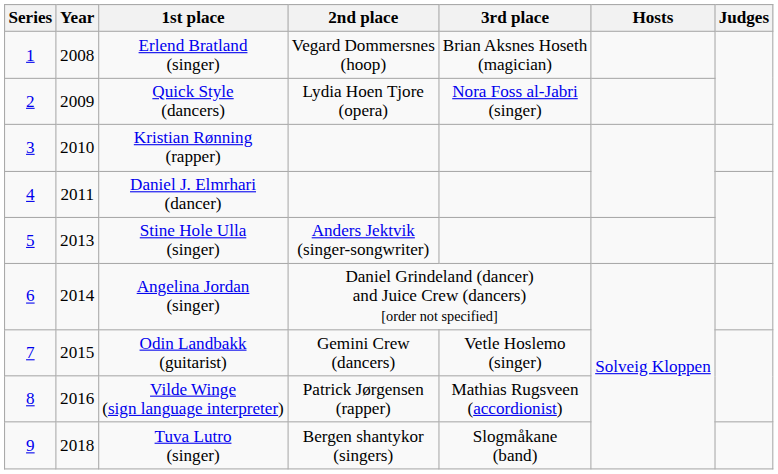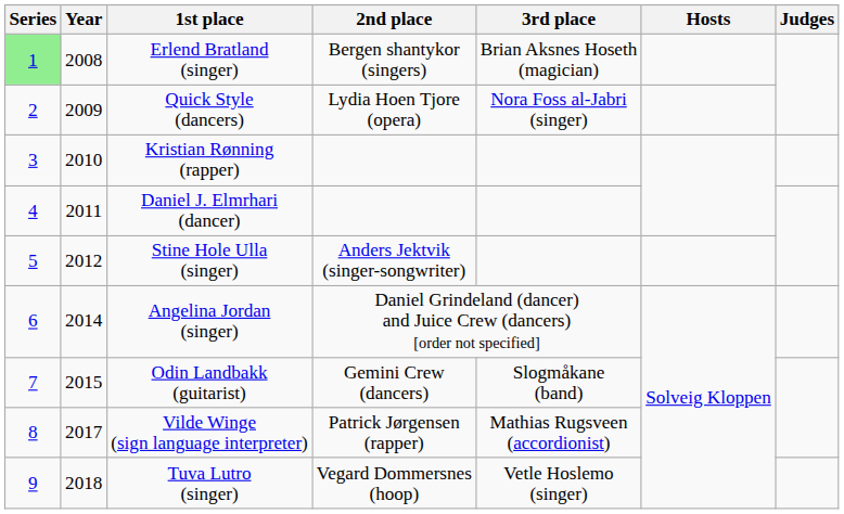Erlend Bratland (singer) | Series: no background -> lightgreen background
Erlend Bratland (singer) | 2nd place: Vegard Dommersnes (hoop) -> Bergen shantykor (singers)
Stine Hole Ulla (singer) | Year: 2013 -> 2012
Odin Landbakk (guitarist) | 3rd place: Vetle Hoslemo (singer) -> Slogmåkane (band)
Vilde Winge (sign language interpreter) | Year: 2016 -> 2017
Tuva Lutro (singer) | 2nd place: Bergen shantykor (singers) -> Vegard Dommersnes (hoop)
Tuva Lutro (singer) | 3rd place: Slogmåkane (band) -> Vetle Hoslemo (singer)
